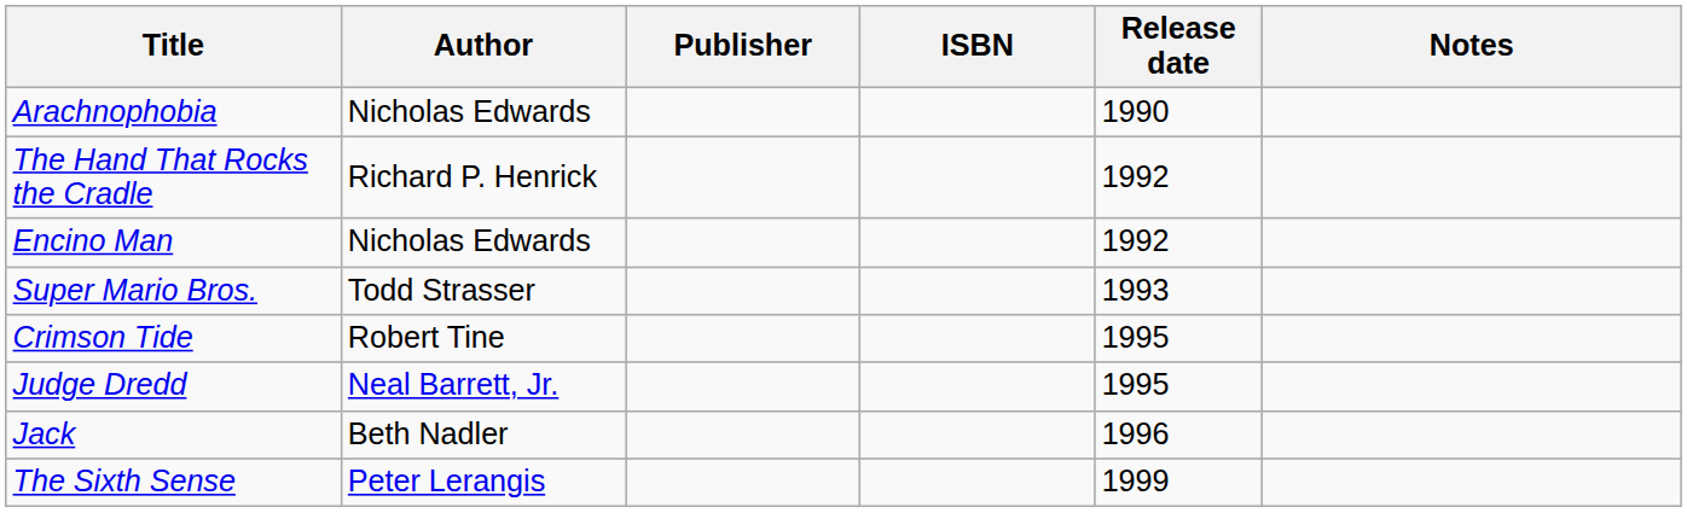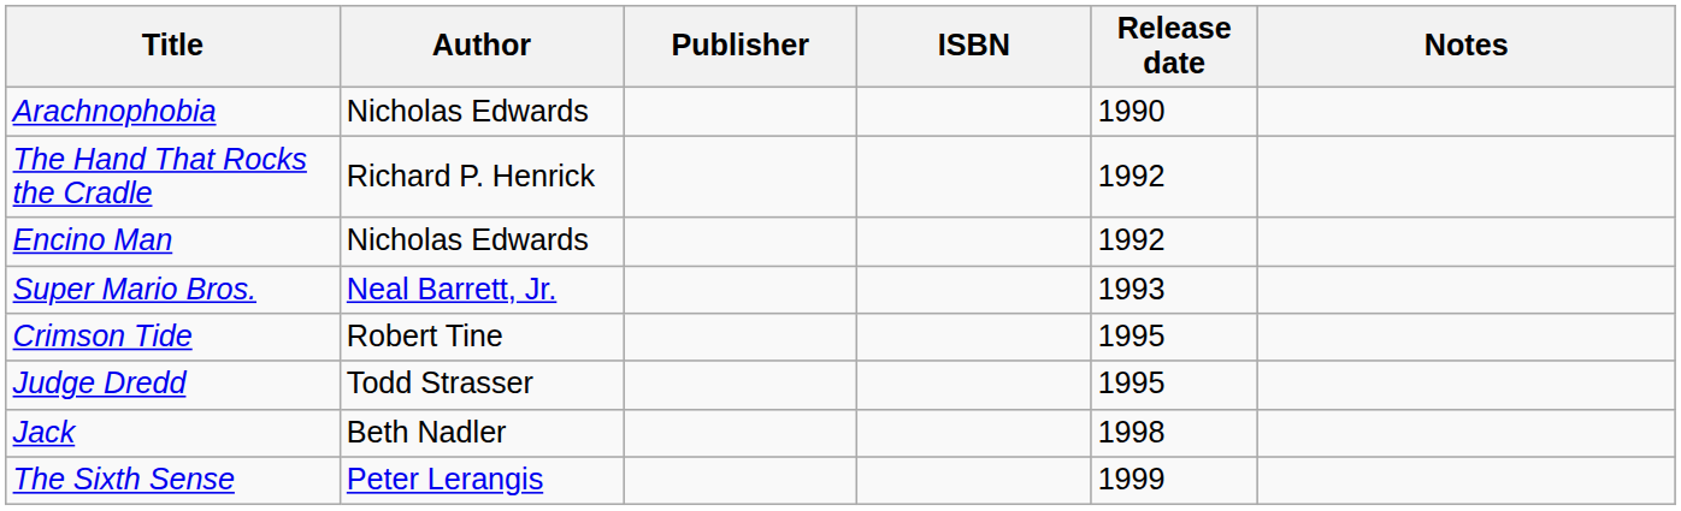Super Mario Bros. | Author: Todd Strasser -> Neal Barrett, Jr.
Judge Dredd | Author: Neal Barrett, Jr. -> Todd Strasser
Jack | Release date: 1996 -> 1998
